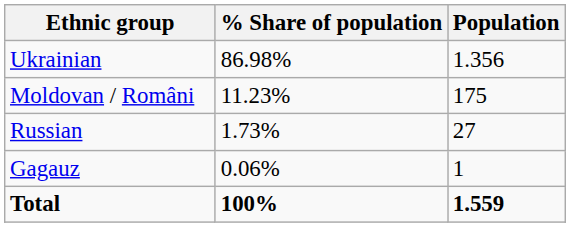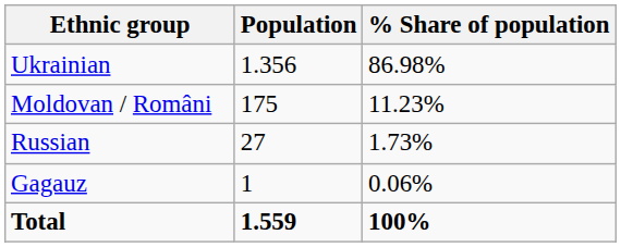columns swapped: Population <-> % Share of population
